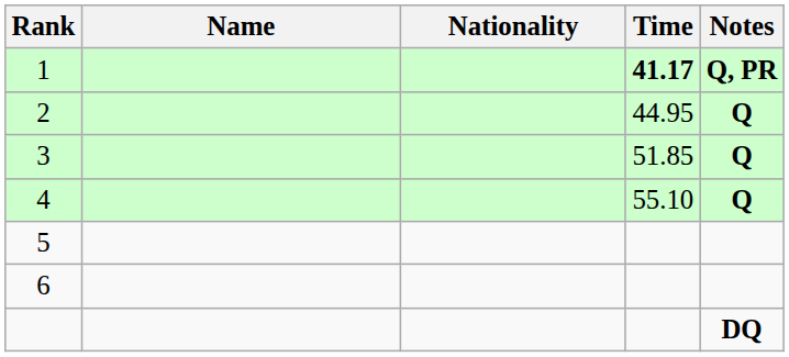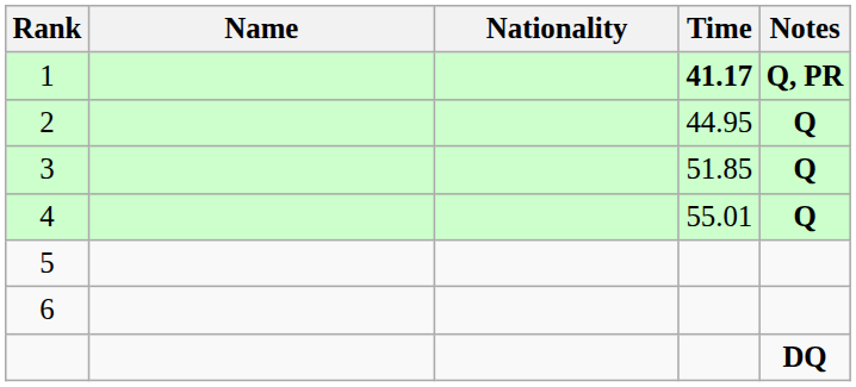4 | Time: 55.10 -> 55.01
